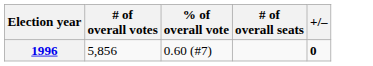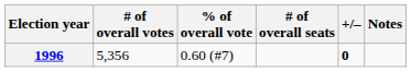+ column: Notes
1996 | # of overall votes: 5,856 -> 5,356
